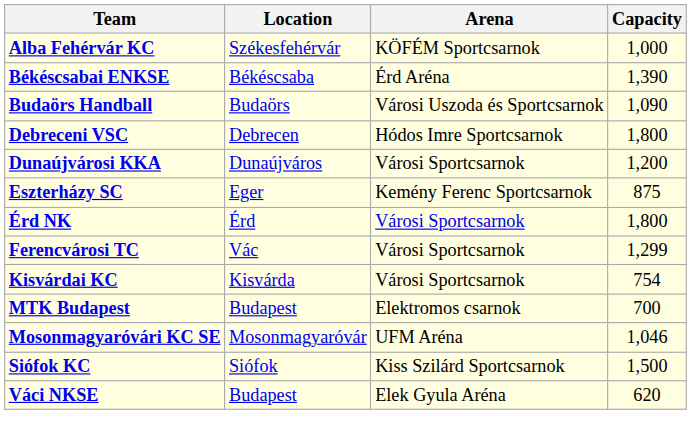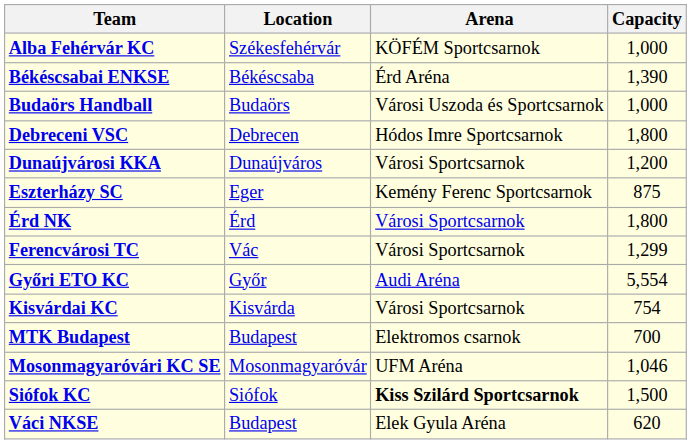Budaörs Handball | Capacity: 1,090 -> 1,000
+ row: Győri ETO KC | Győr | Audi Aréna | 5,554
Siófok KC | Arena: normal -> bold
